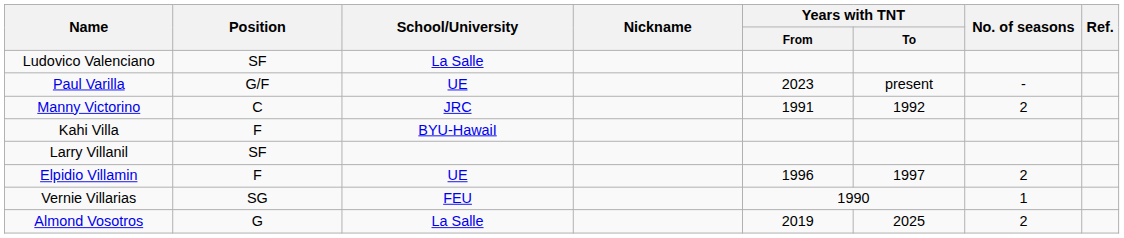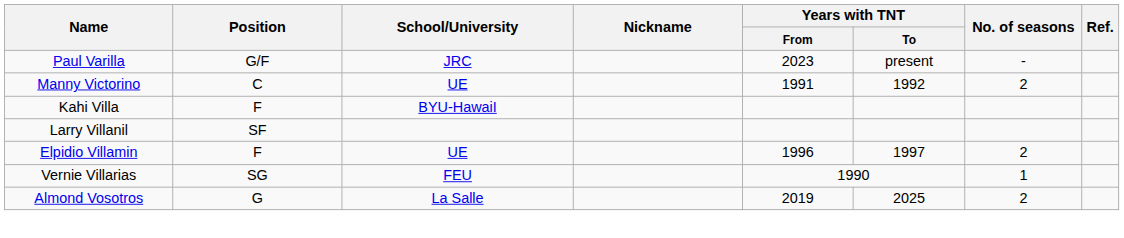- row: Ludovico Valenciano | SF | La Salle
Paul Varilla | School/University: UE -> JRC
Manny Victorino | School/University: JRC -> UE
